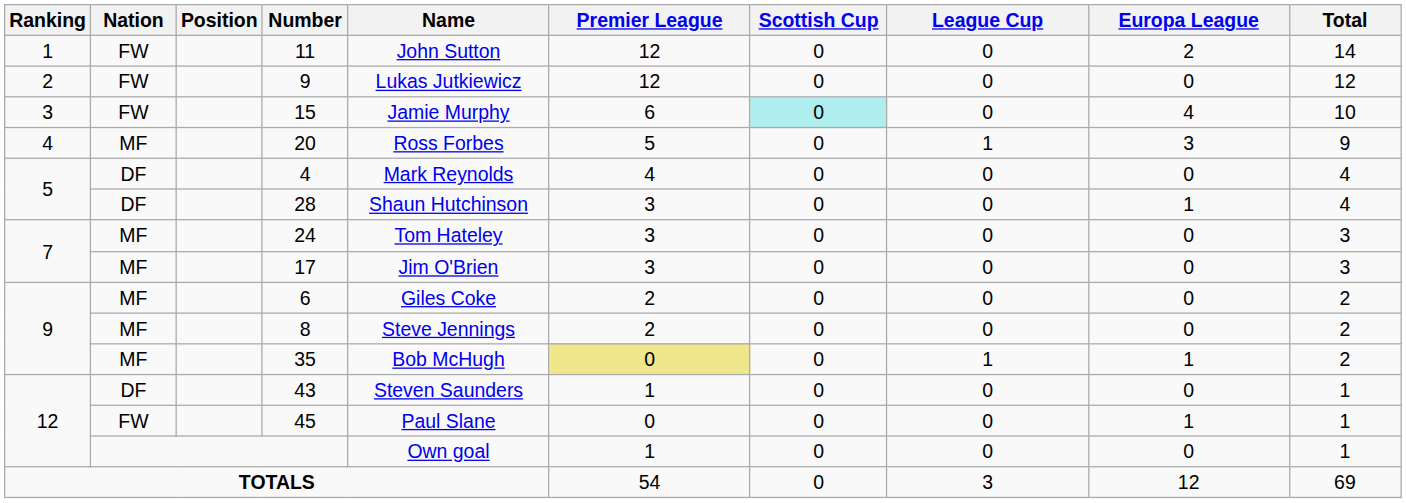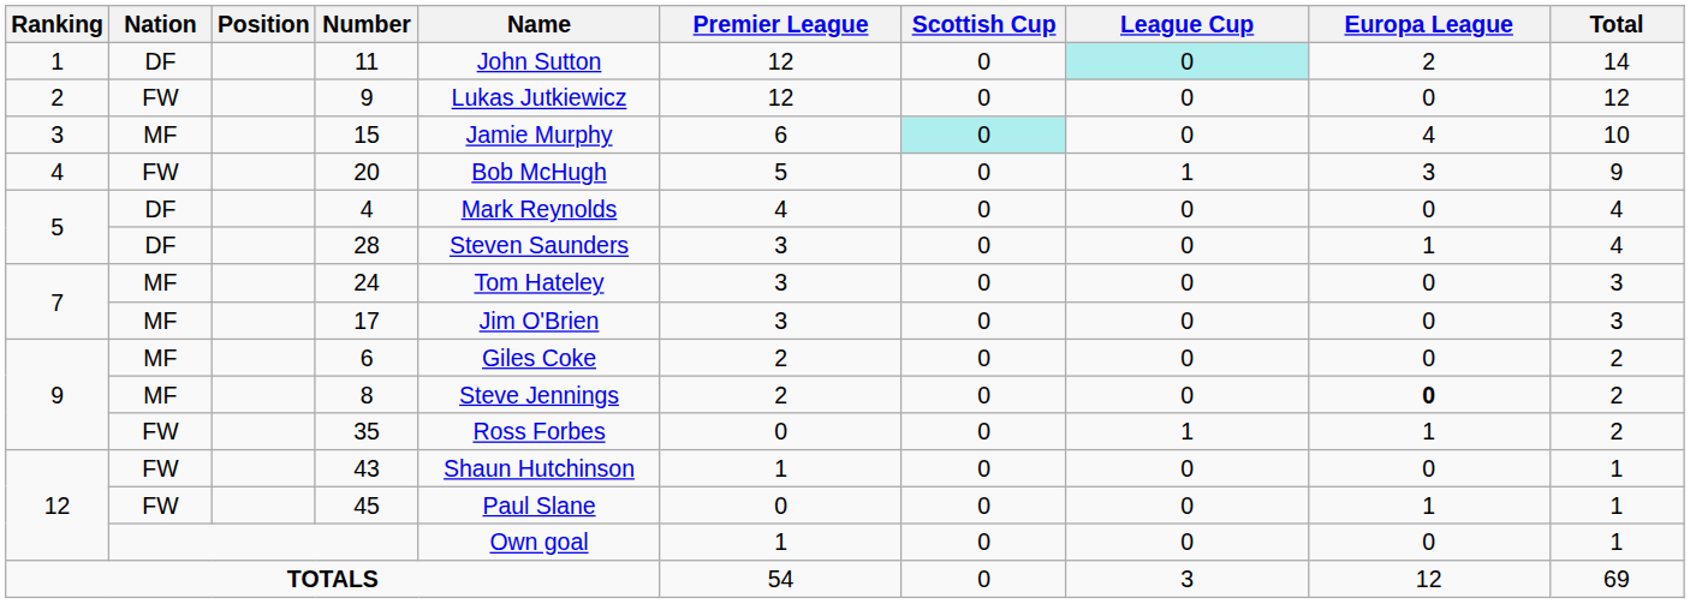11 | Nation: FW -> DF
11 | League Cup: no background -> paleturquoise background
15 | Nation: FW -> MF
20 | Nation: MF -> FW
20 | Name: Ross Forbes -> Bob McHugh
28 | Name: Shaun Hutchinson -> Steven Saunders
8 | Europa League: normal -> bold
35 | Nation: MF -> FW
35 | Name: Bob McHugh -> Ross Forbes
35 | Premier League: khaki background -> no background
43 | Nation: DF -> FW
43 | Name: Steven Saunders -> Shaun Hutchinson
